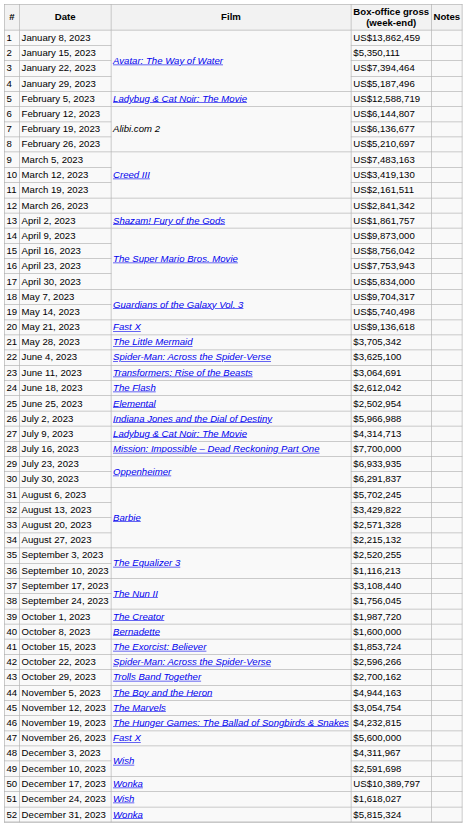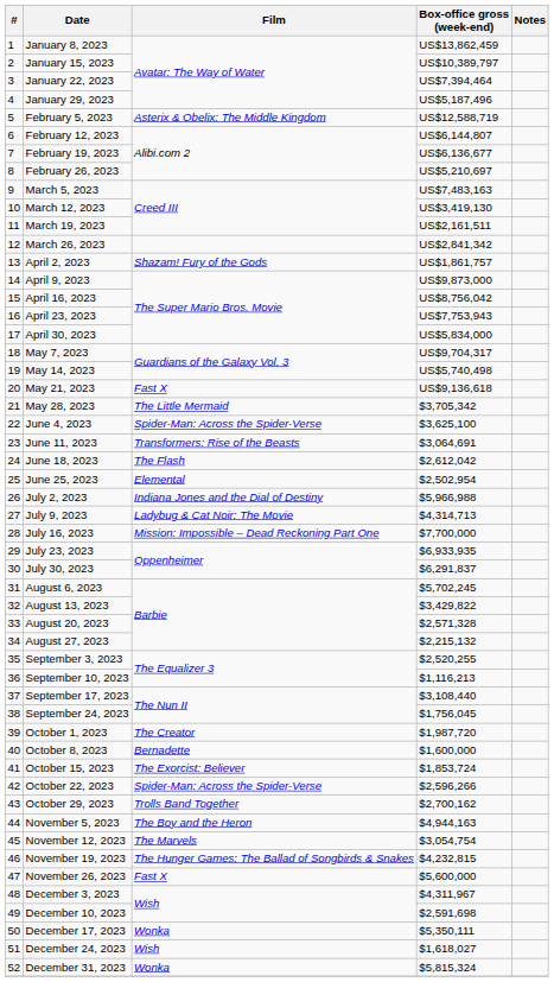January 15, 2023 | Box-office gross (week-end): $5,350,111 -> US$10,389,797
February 5, 2023 | Film: Ladybug & Cat Noir: The Movie -> Asterix & Obelix: The Middle Kingdom
December 17, 2023 | Box-office gross (week-end): US$10,389,797 -> $5,350,111
